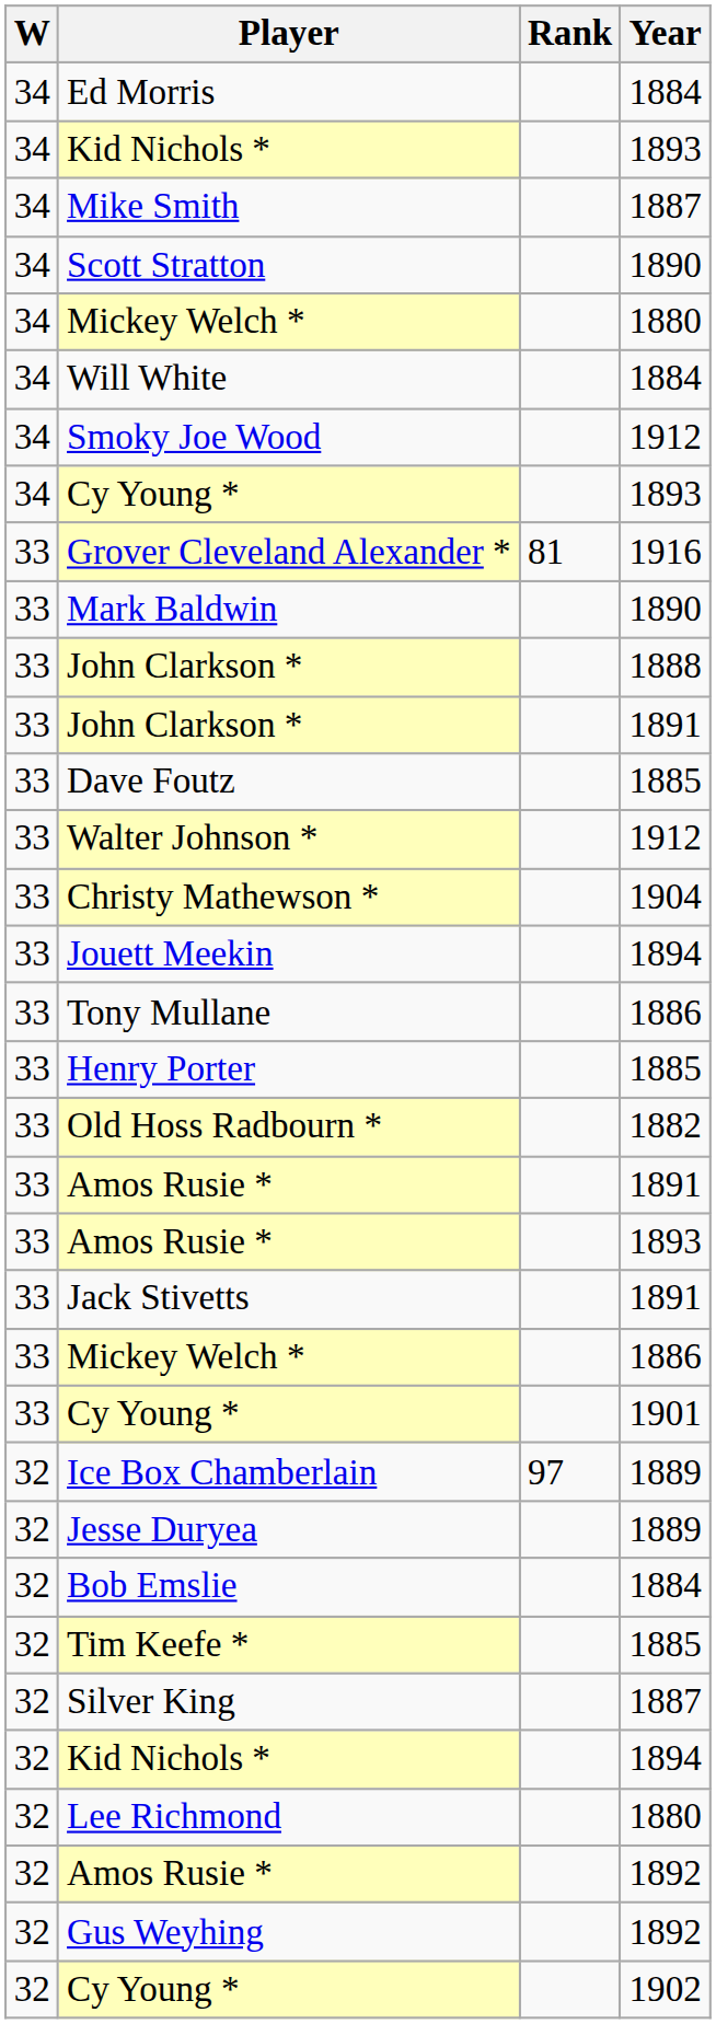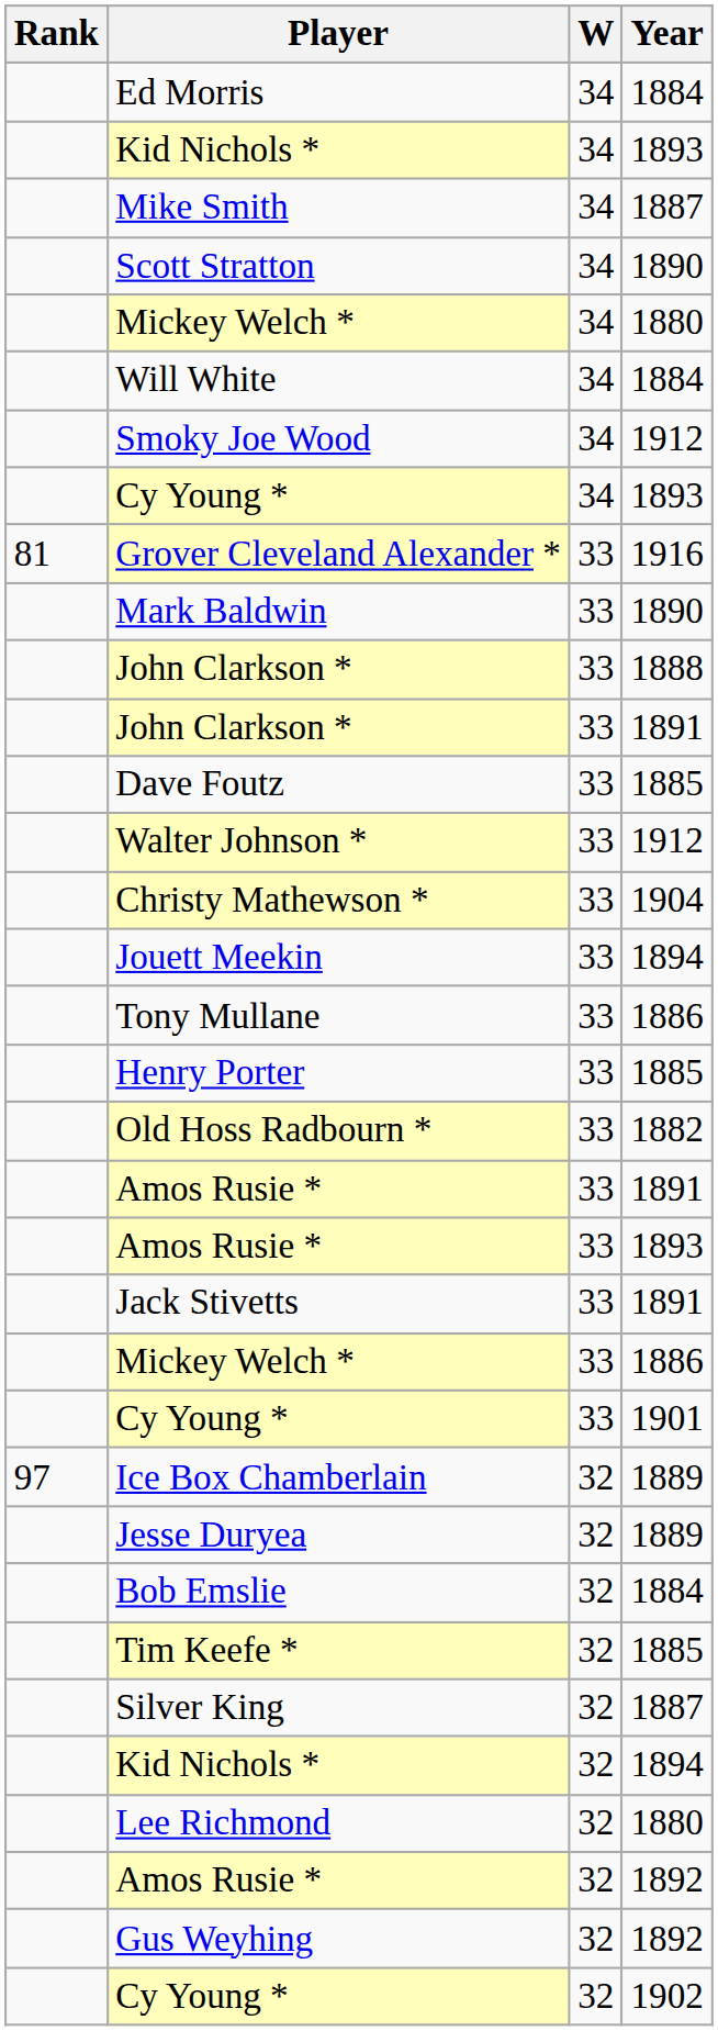columns swapped: Rank <-> W
